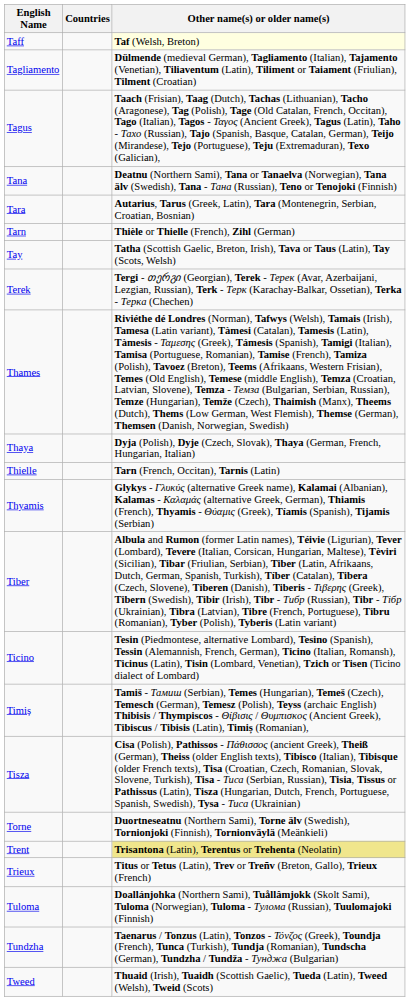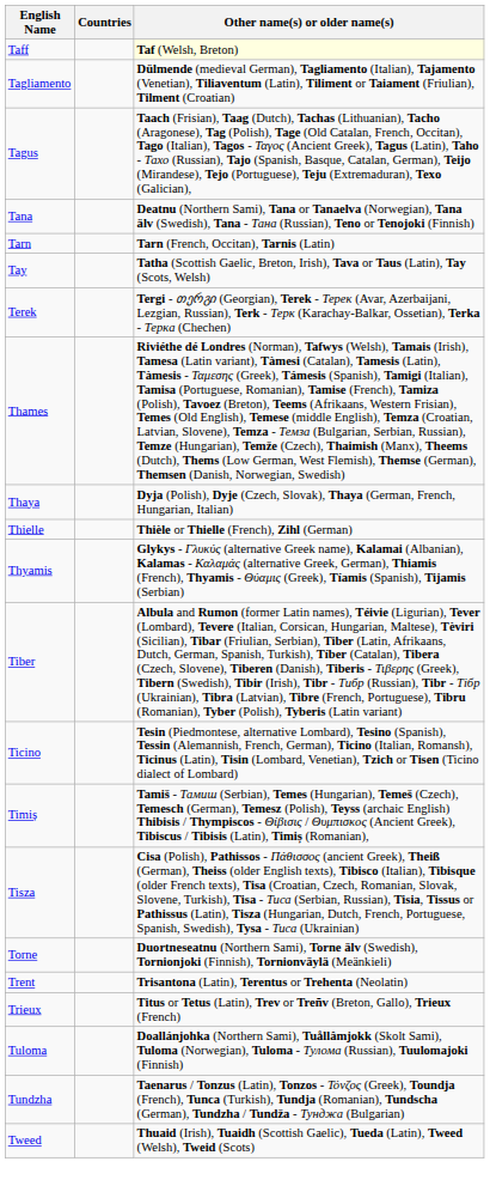- row: Tara | Autarius, Tarus (Greek, Latin), Tara (Montenegrin, Serbian, Croatian, Bosnian)
Tarn | Other name(s) or older name(s): Thièle or Thielle (French), Zihl (German) -> Tarn (French, Occitan), Tarnis (Latin)
Thielle | Other name(s) or older name(s): Tarn (French, Occitan), Tarnis (Latin) -> Thièle or Thielle (French), Zihl (German)
Trent | Other name(s) or older name(s): khaki background -> no background
